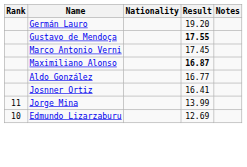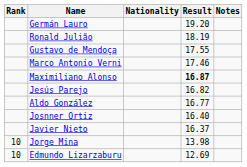+ row: Ronald Julião | 18.19
Gustavo de Mendoça | Result: bold -> normal
Marco Antonio Verni | Result: 17.45 -> 17.46
+ row: Jesús Parejo | 16.82
Josnner Ortiz | Result: 16.41 -> 16.40
+ row: Javier Nieto | 16.37
Jorge Mina | Rank: 11 -> 10
Jorge Mina | Result: 13.99 -> 13.98
